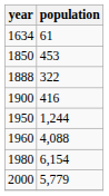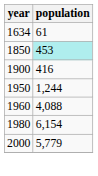1850 | population: no background -> paleturquoise background
- row: 1888 | 322
